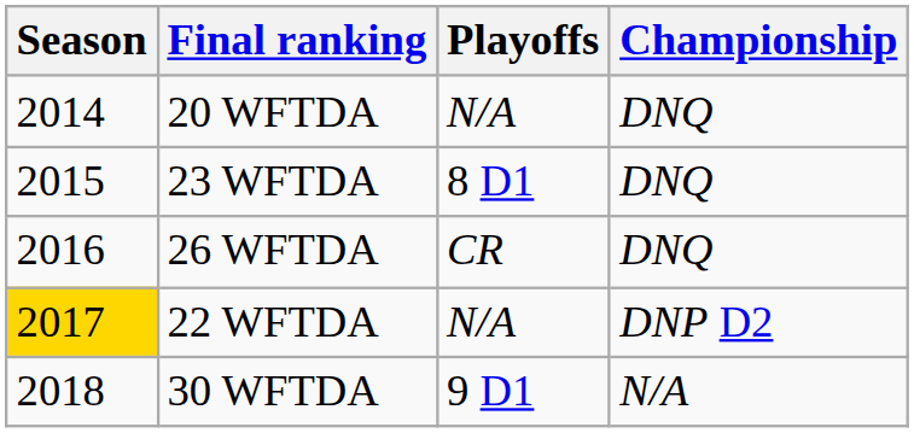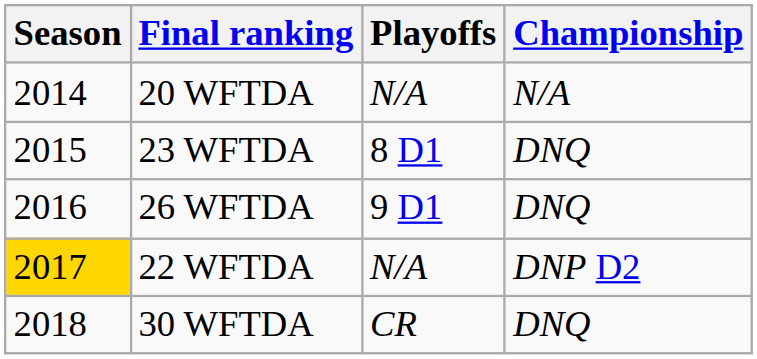20 WFTDA | Championship: DNQ -> N/A
26 WFTDA | Playoffs: CR -> 9 D1
30 WFTDA | Playoffs: 9 D1 -> CR
30 WFTDA | Championship: N/A -> DNQ
